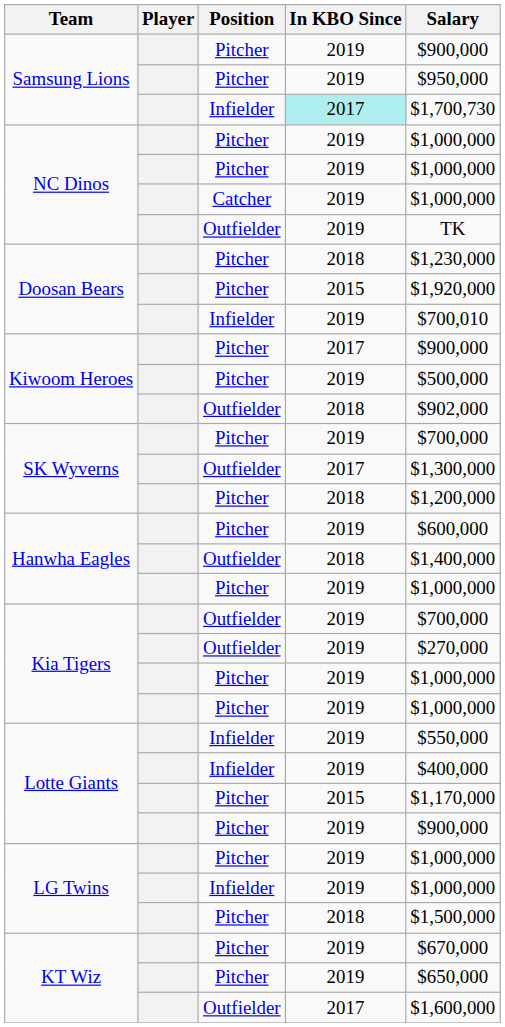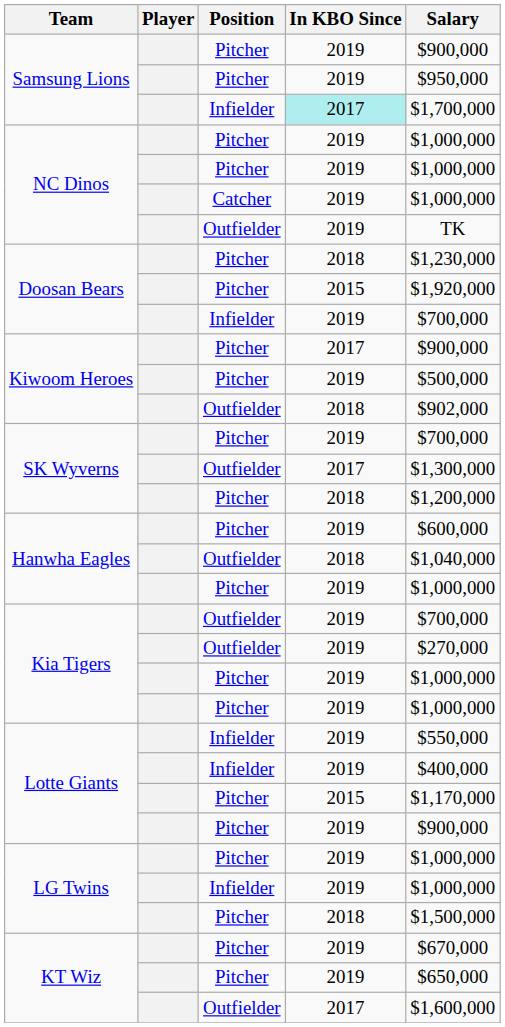Samsung Lions / Infielder | Salary: $1,700,730 -> $1,700,000
Doosan Bears / Infielder | Salary: $700,010 -> $700,000
Hanwha Eagles / Outfielder | Salary: $1,400,000 -> $1,040,000
